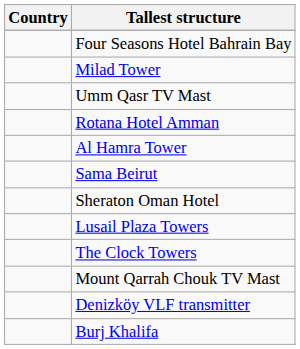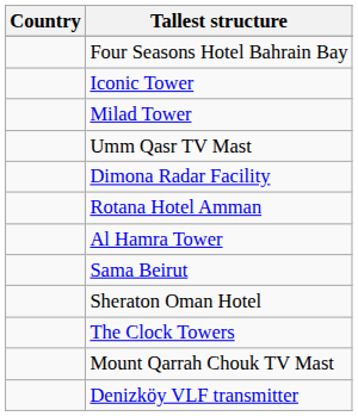+ row: Iconic Tower
+ row: Dimona Radar Facility
- row: Lusail Plaza Towers
- row: Burj Khalifa
